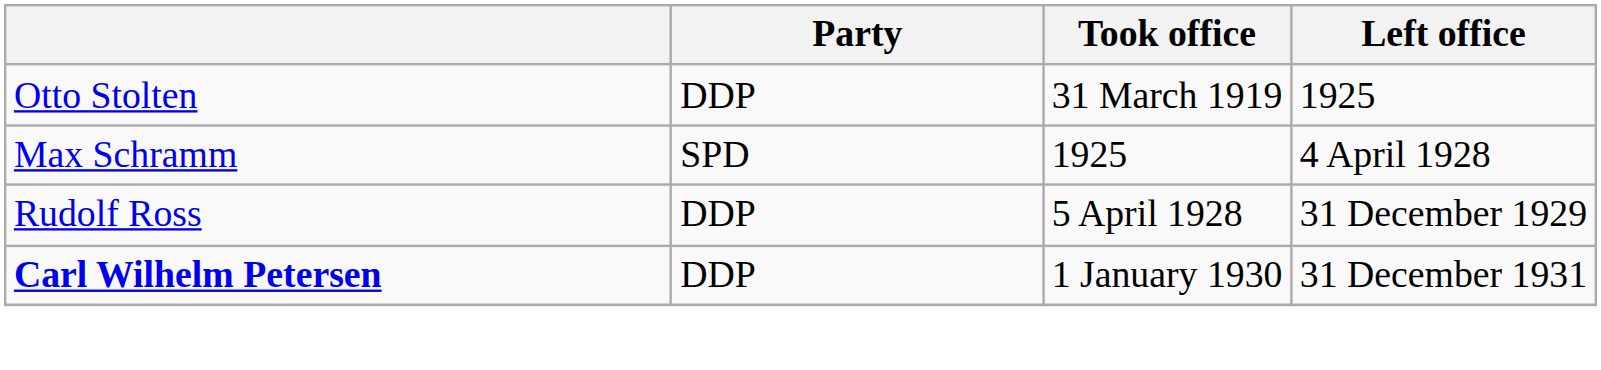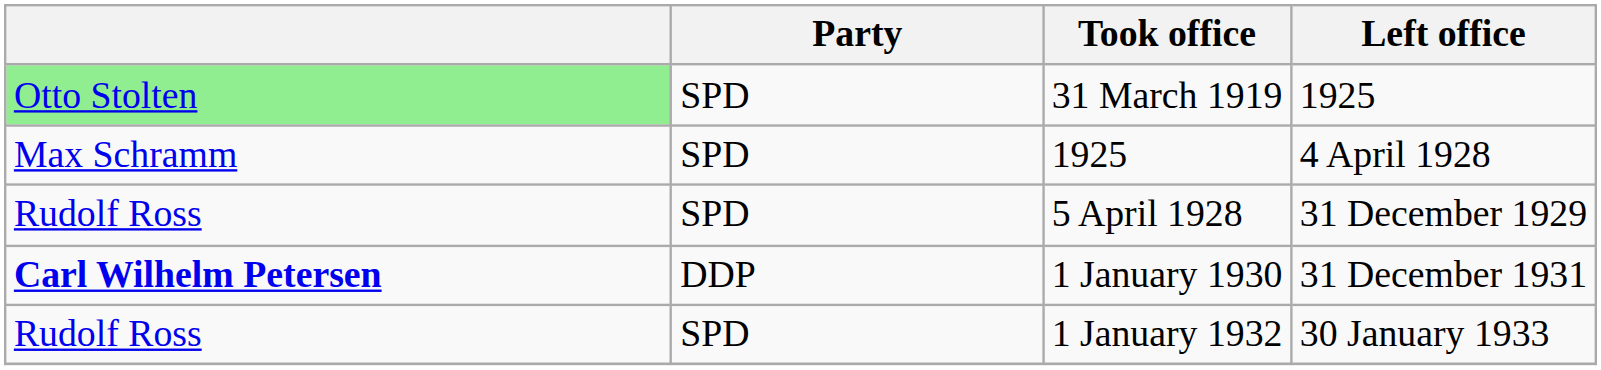31 March 1919 | column 1: no background -> lightgreen background
31 March 1919 | Party: DDP -> SPD
5 April 1928 | Party: DDP -> SPD
+ row: Rudolf Ross | SPD | 1 January 1932 | 30 January 1933
